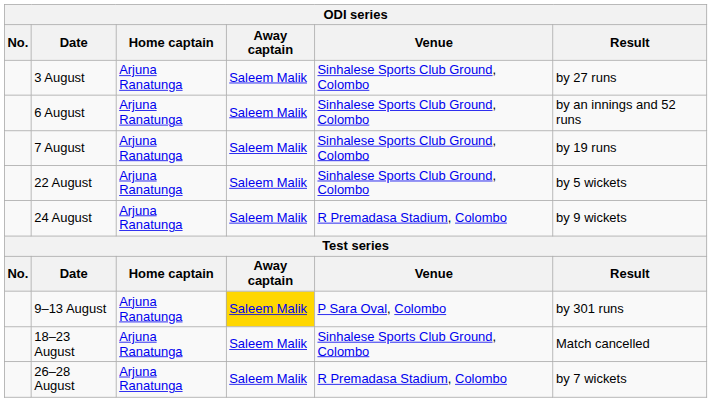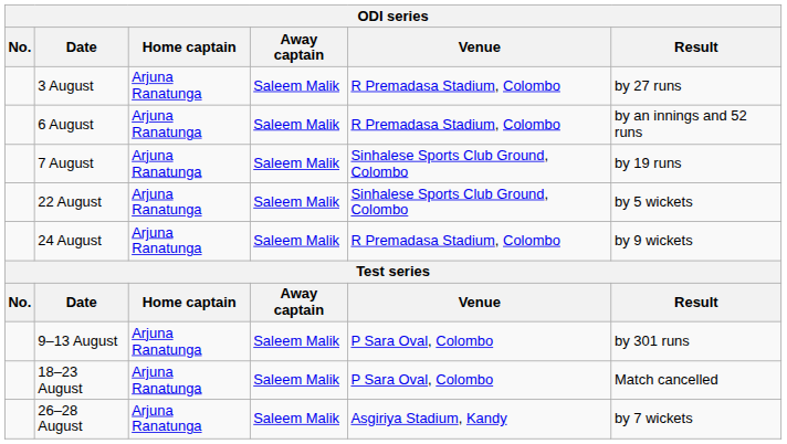3 August | Venue: Sinhalese Sports Club Ground, Colombo -> R Premadasa Stadium, Colombo
6 August | Venue: Sinhalese Sports Club Ground, Colombo -> R Premadasa Stadium, Colombo
9–13 August | Away captain: gold background -> no background
18–23 August | Venue: Sinhalese Sports Club Ground, Colombo -> P Sara Oval, Colombo
26–28 August | Venue: R Premadasa Stadium, Colombo -> Asgiriya Stadium, Kandy
